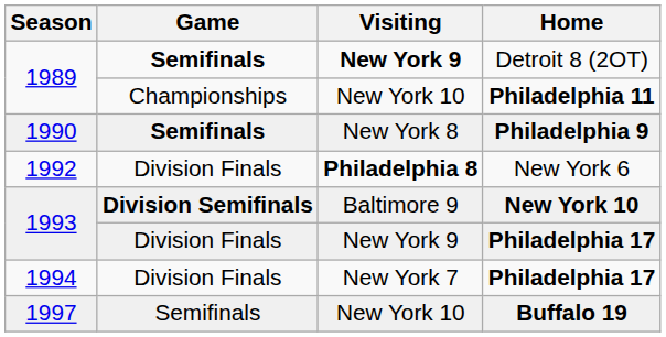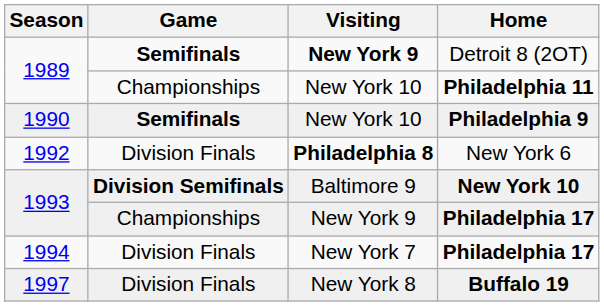Philadelphia 9 | Visiting: New York 8 -> New York 10
1993 / Philadelphia 17 | Game: Division Finals -> Championships
Buffalo 19 | Game: Semifinals -> Division Finals
Buffalo 19 | Visiting: New York 10 -> New York 8
